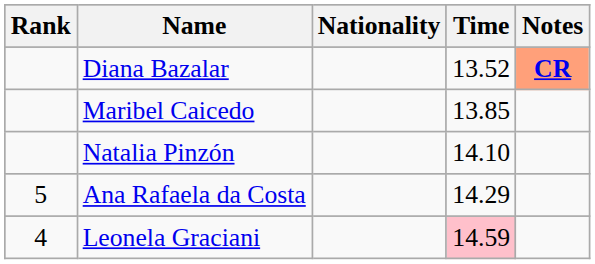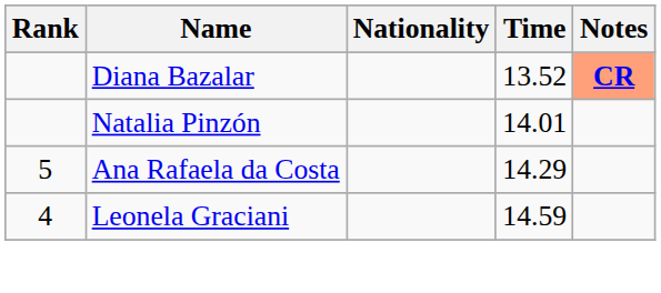- row: Maribel Caicedo | 13.85
Natalia Pinzón | Time: 14.10 -> 14.01
Leonela Graciani | Time: pink background -> no background
